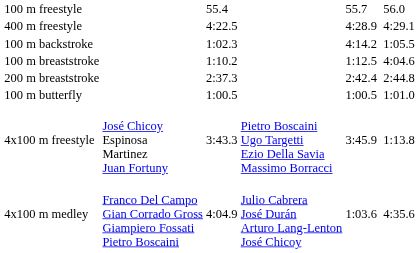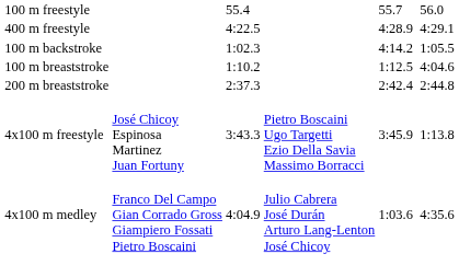- row: 100 m butterfly | 1:00.5 | 1:00.5 | 1:01.0
